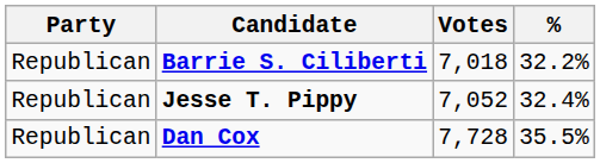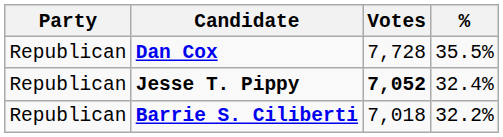rows swapped: Dan Cox <-> Barrie S. Ciliberti
Jesse T. Pippy | Votes: normal -> bold
